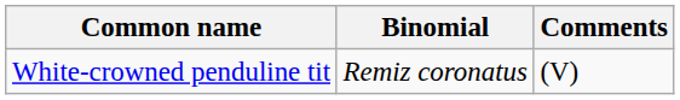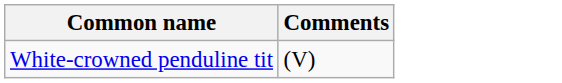- column: Binomial | Remiz coronatus
